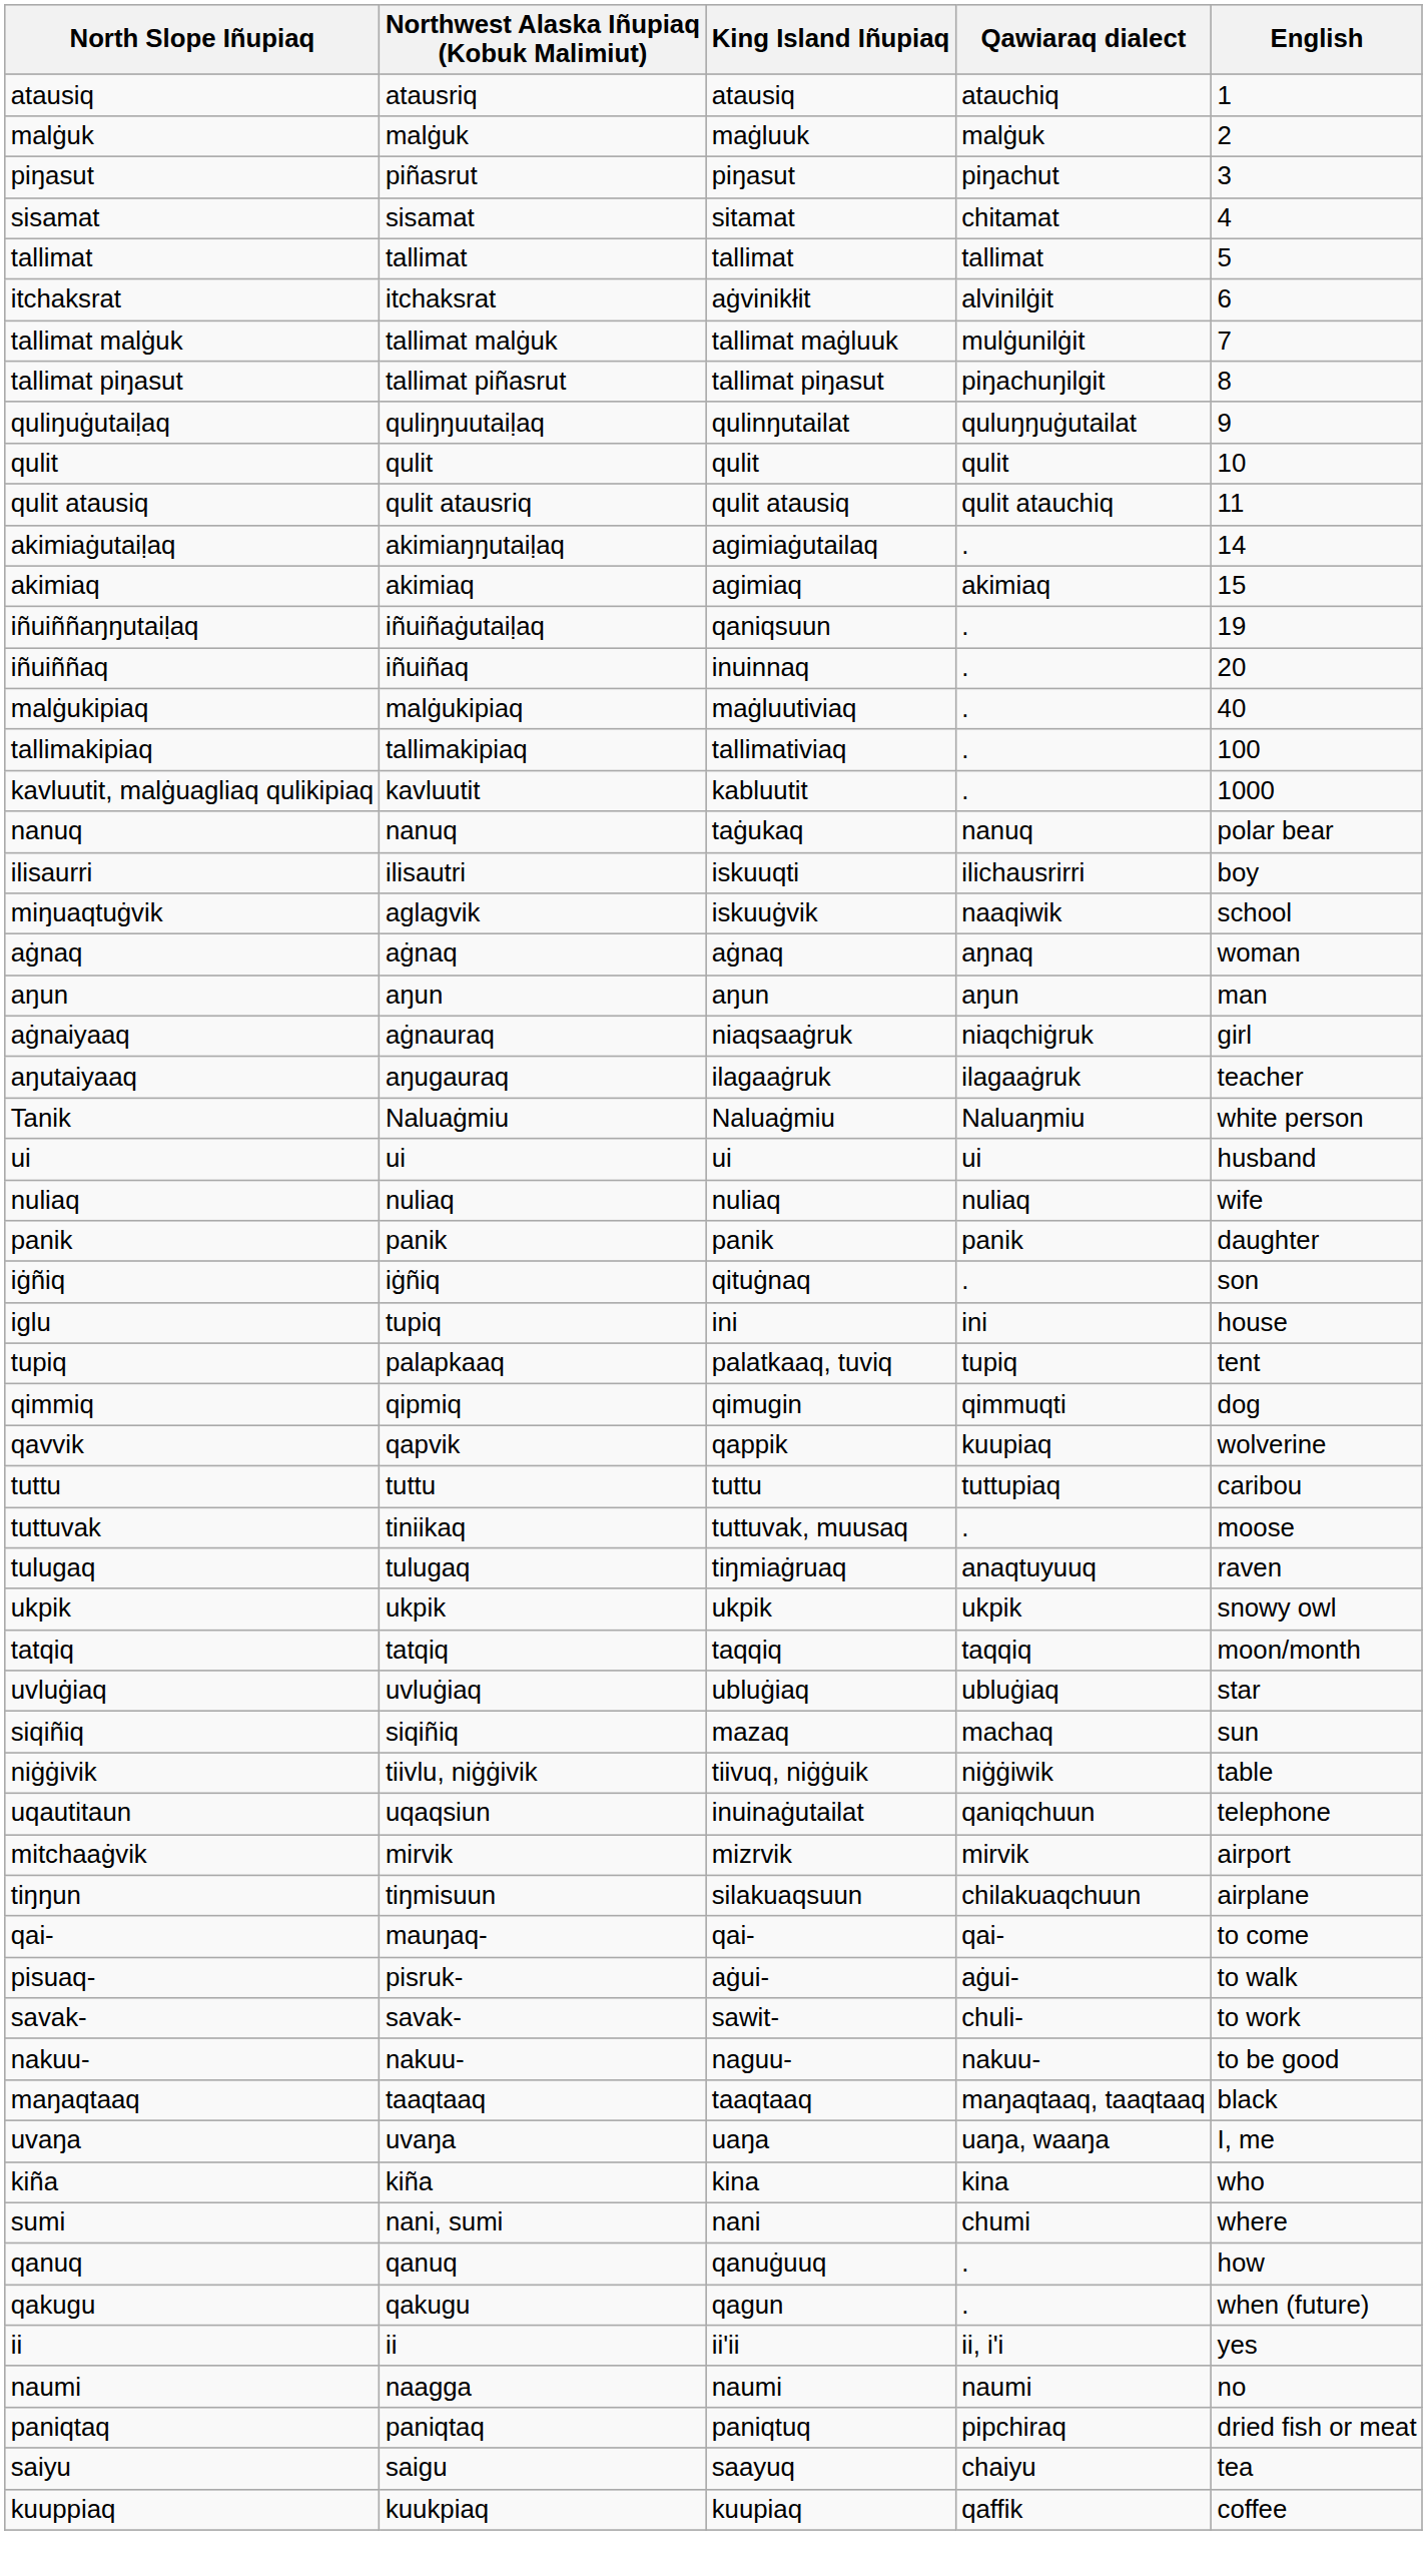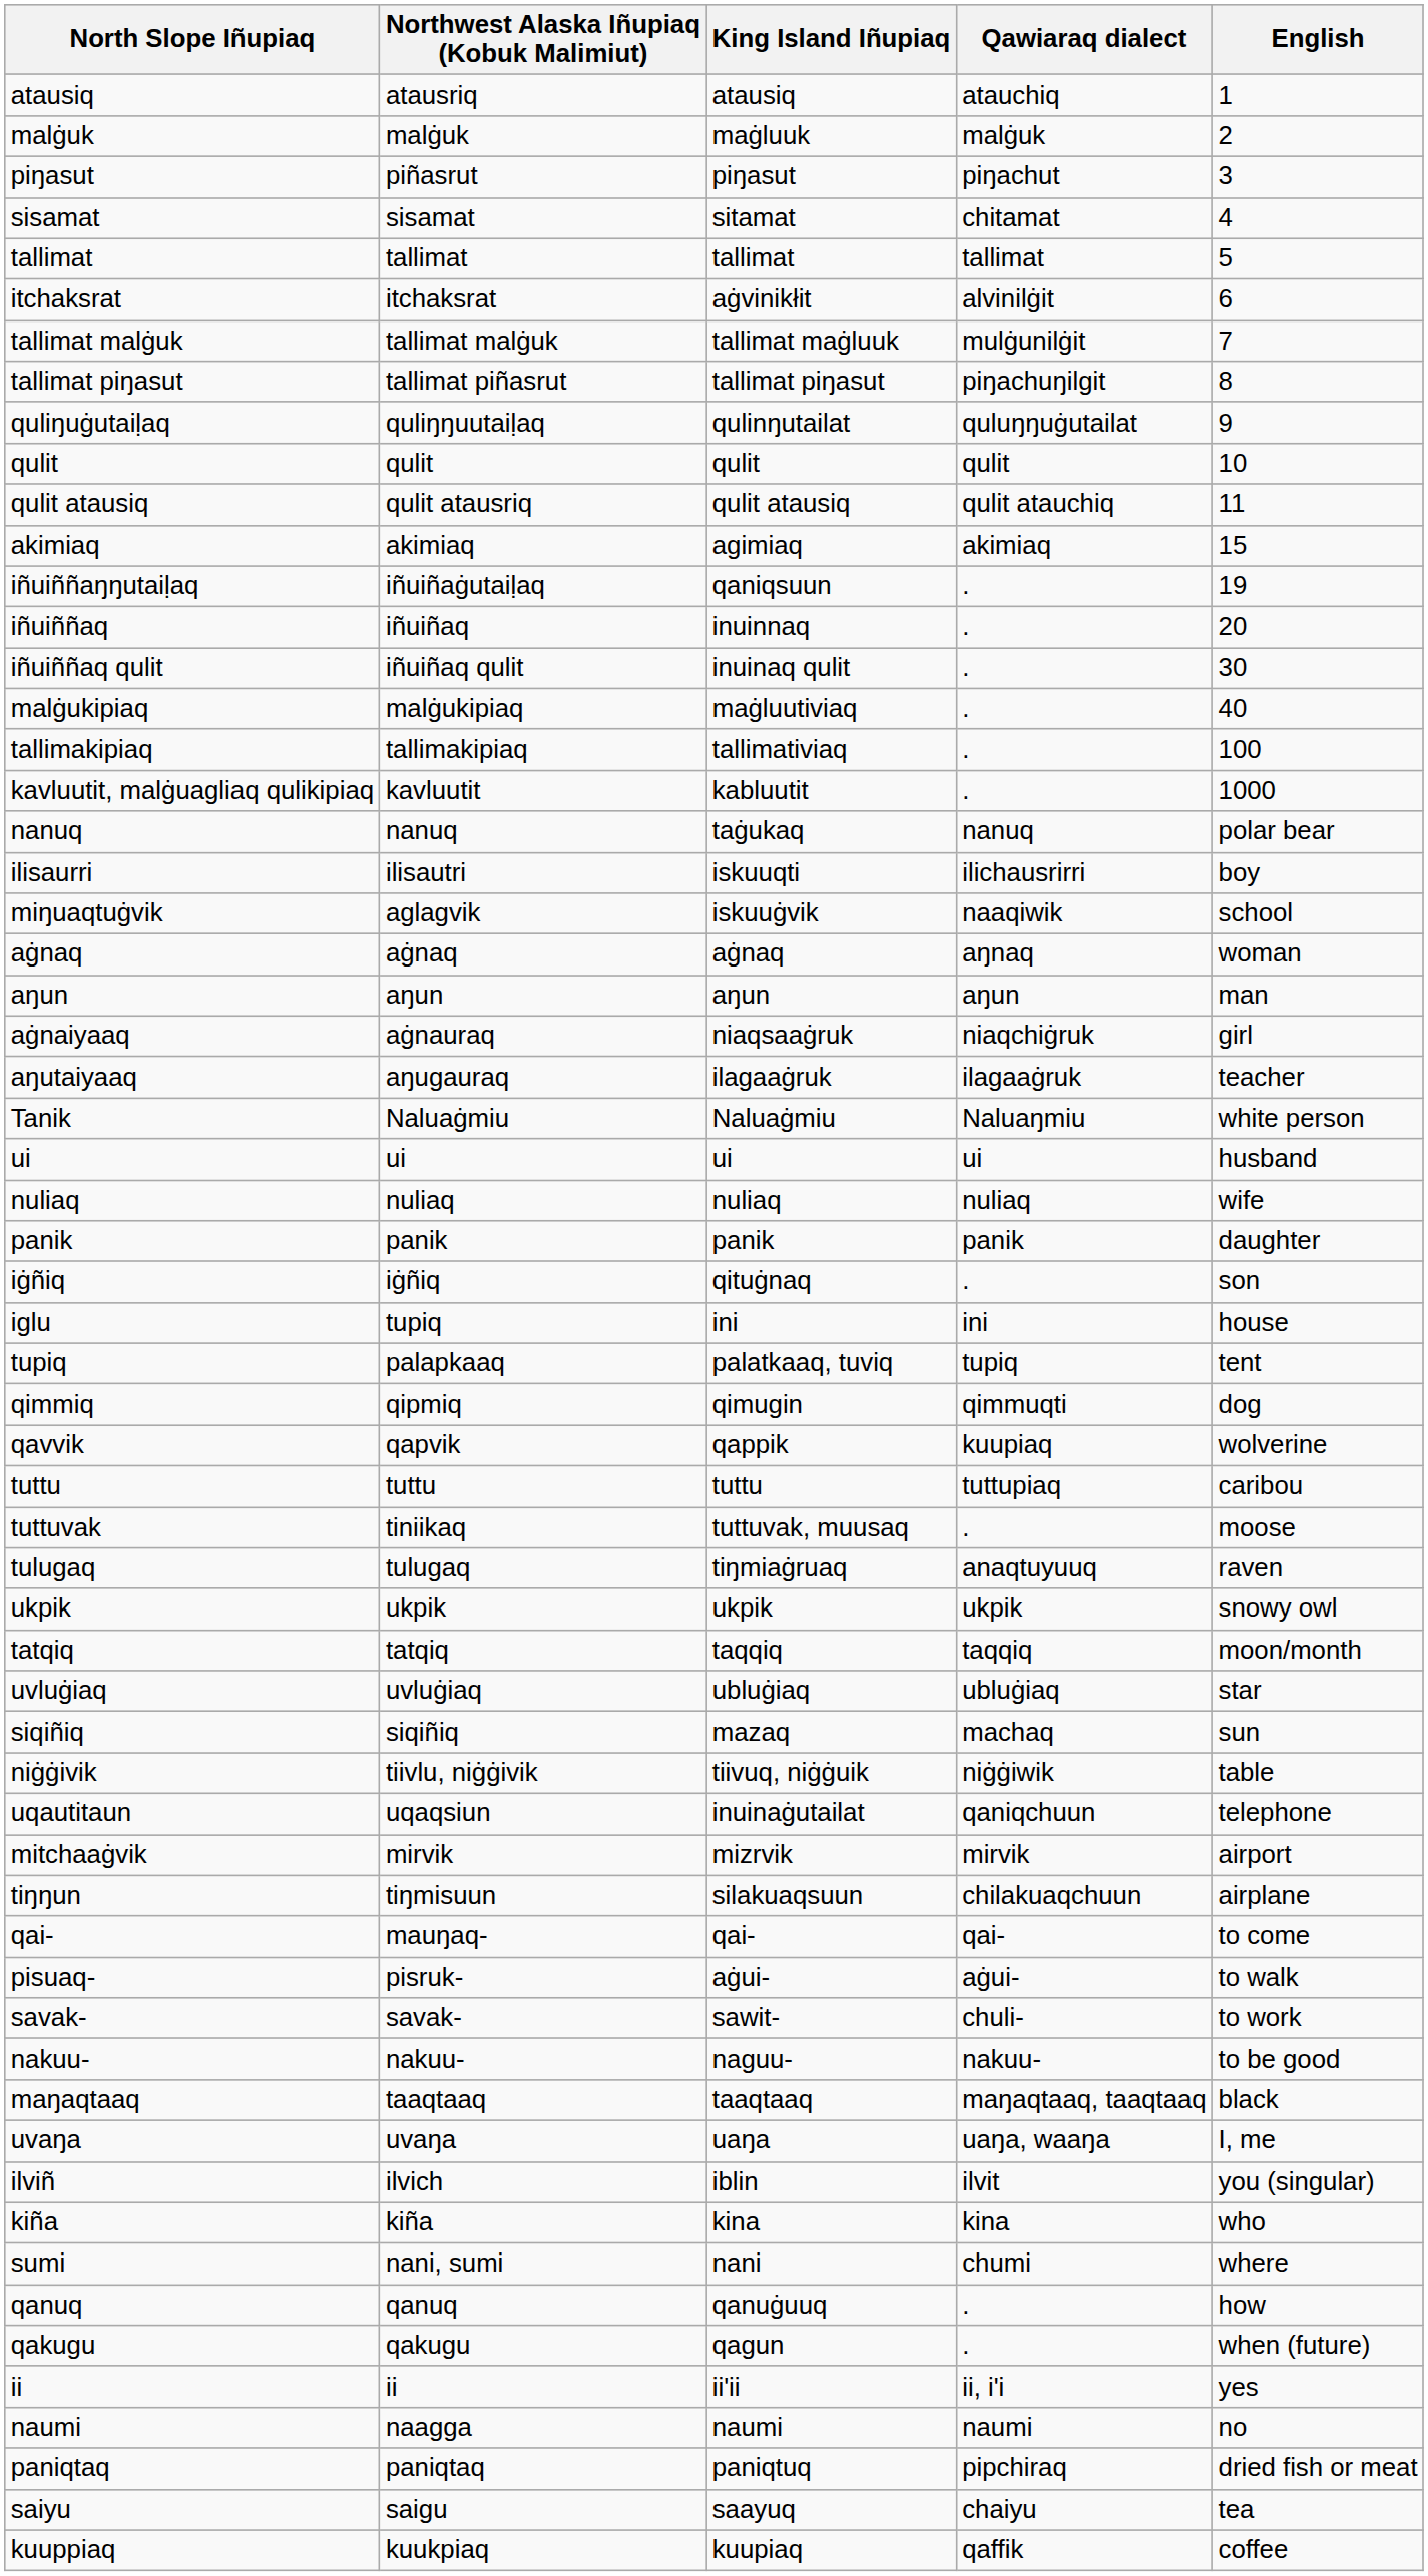- row: akimiaġutaiḷaq | akimiaŋŋutaiḷaq | agimiaġutailaq | . | 14
+ row: iñuiññaq qulit | iñuiñaq qulit | inuinaq qulit | . | 30
+ row: ilviñ | ilvich | iblin | ilvit | you (singular)
